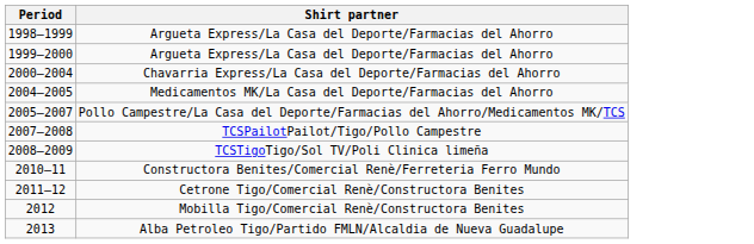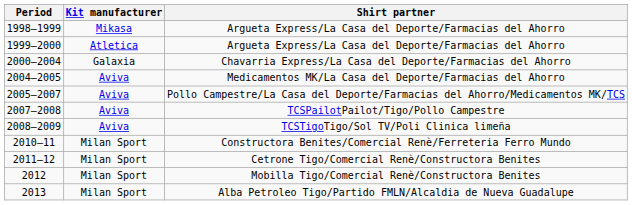+ column: Kit manufacturer | Mikasa | Atletica | Galaxia | Aviva | Aviva | Aviva | Aviva | Milan Sport | Milan Sport | Milan Sport | Milan Sport
